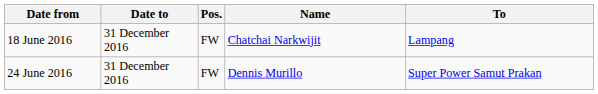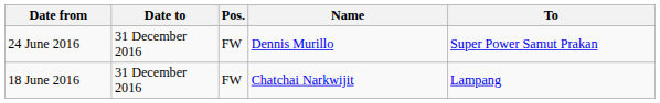rows swapped: 18 June 2016 <-> 24 June 2016
